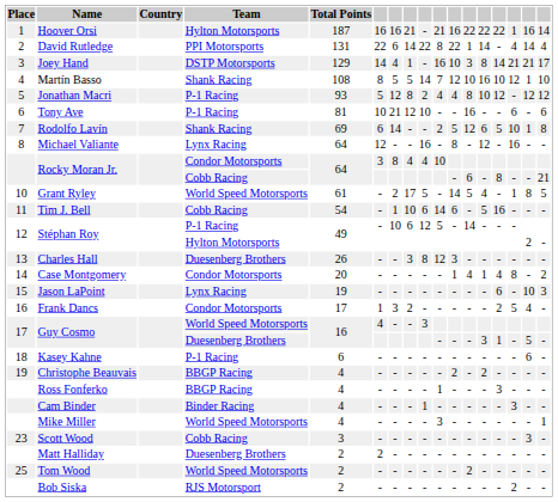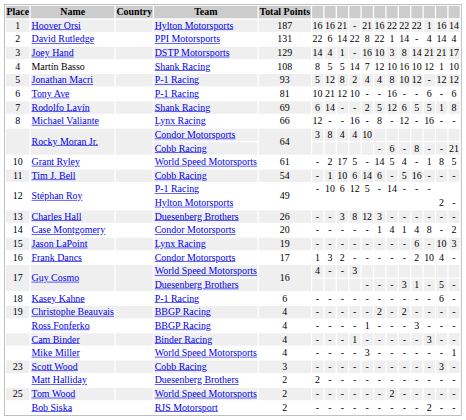Rodolfo Lavín | column 15: 10 -> 5
Michael Valiante | Total Points: 64 -> 66
Frank Dancs | column 15: 5 -> 10
